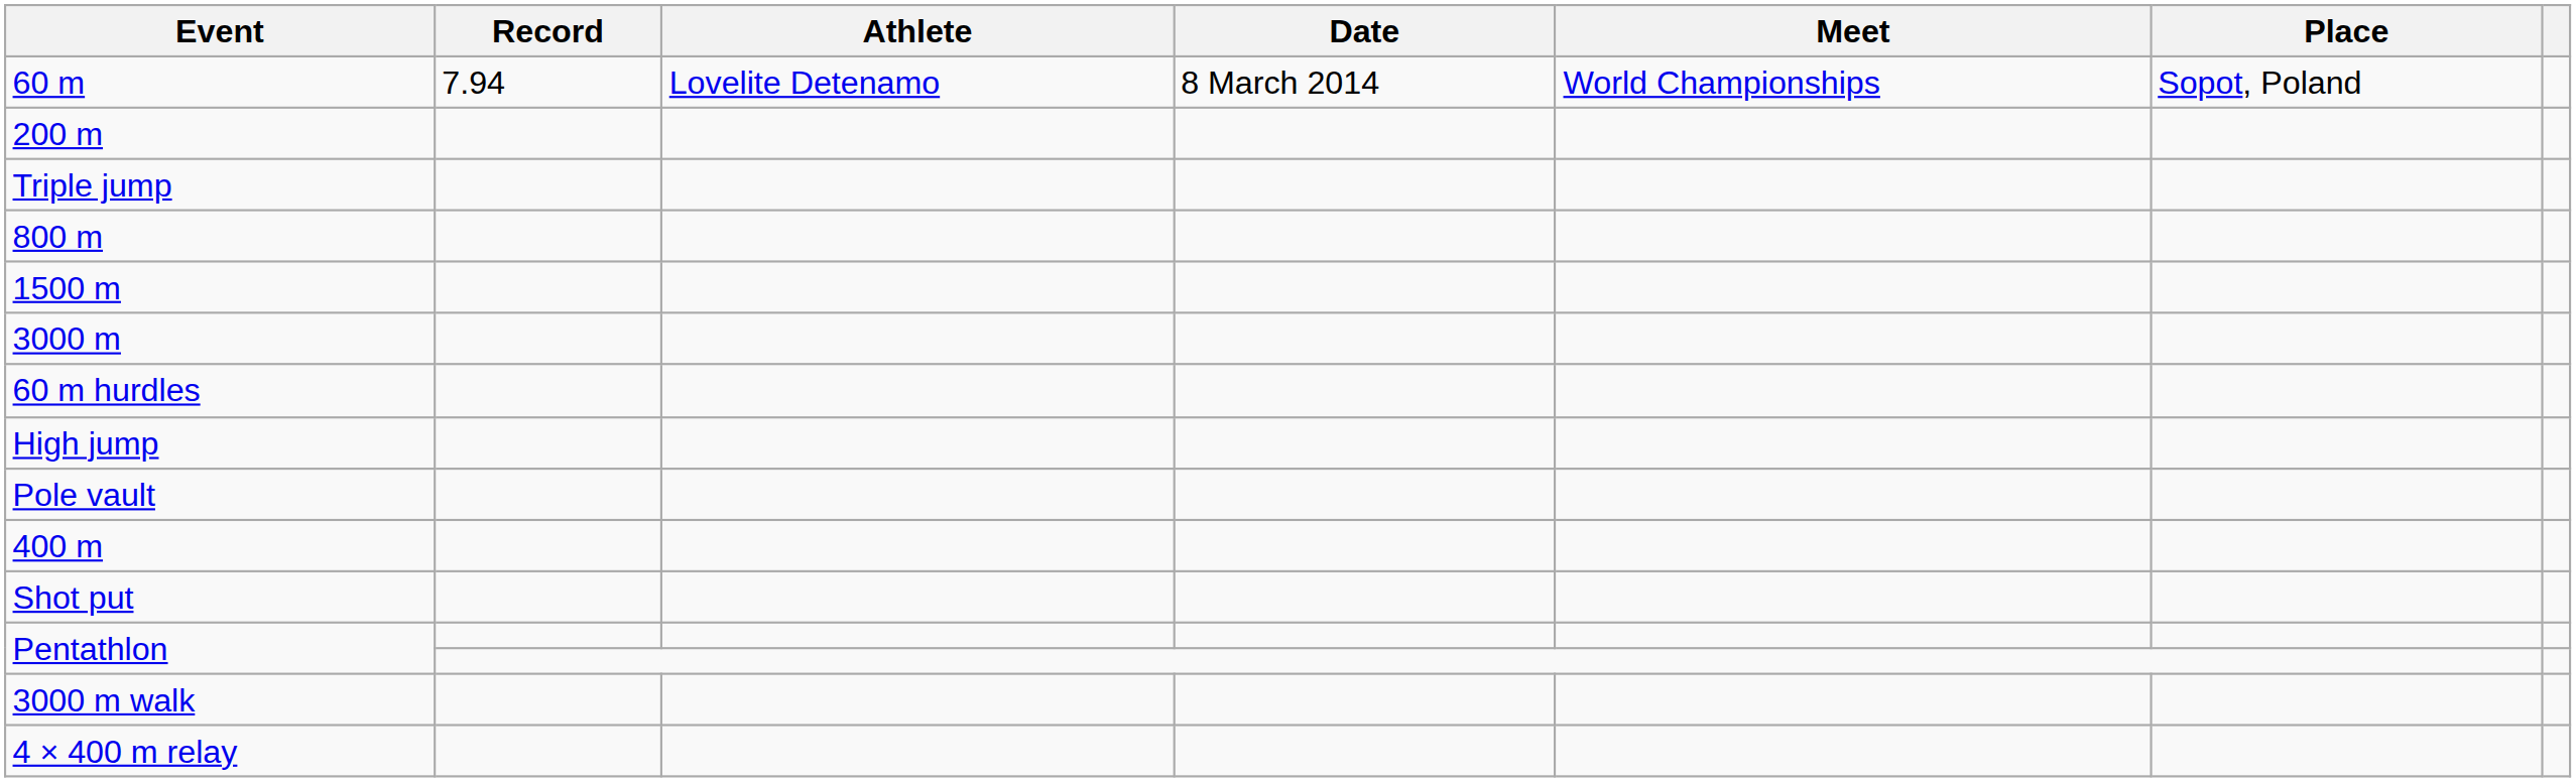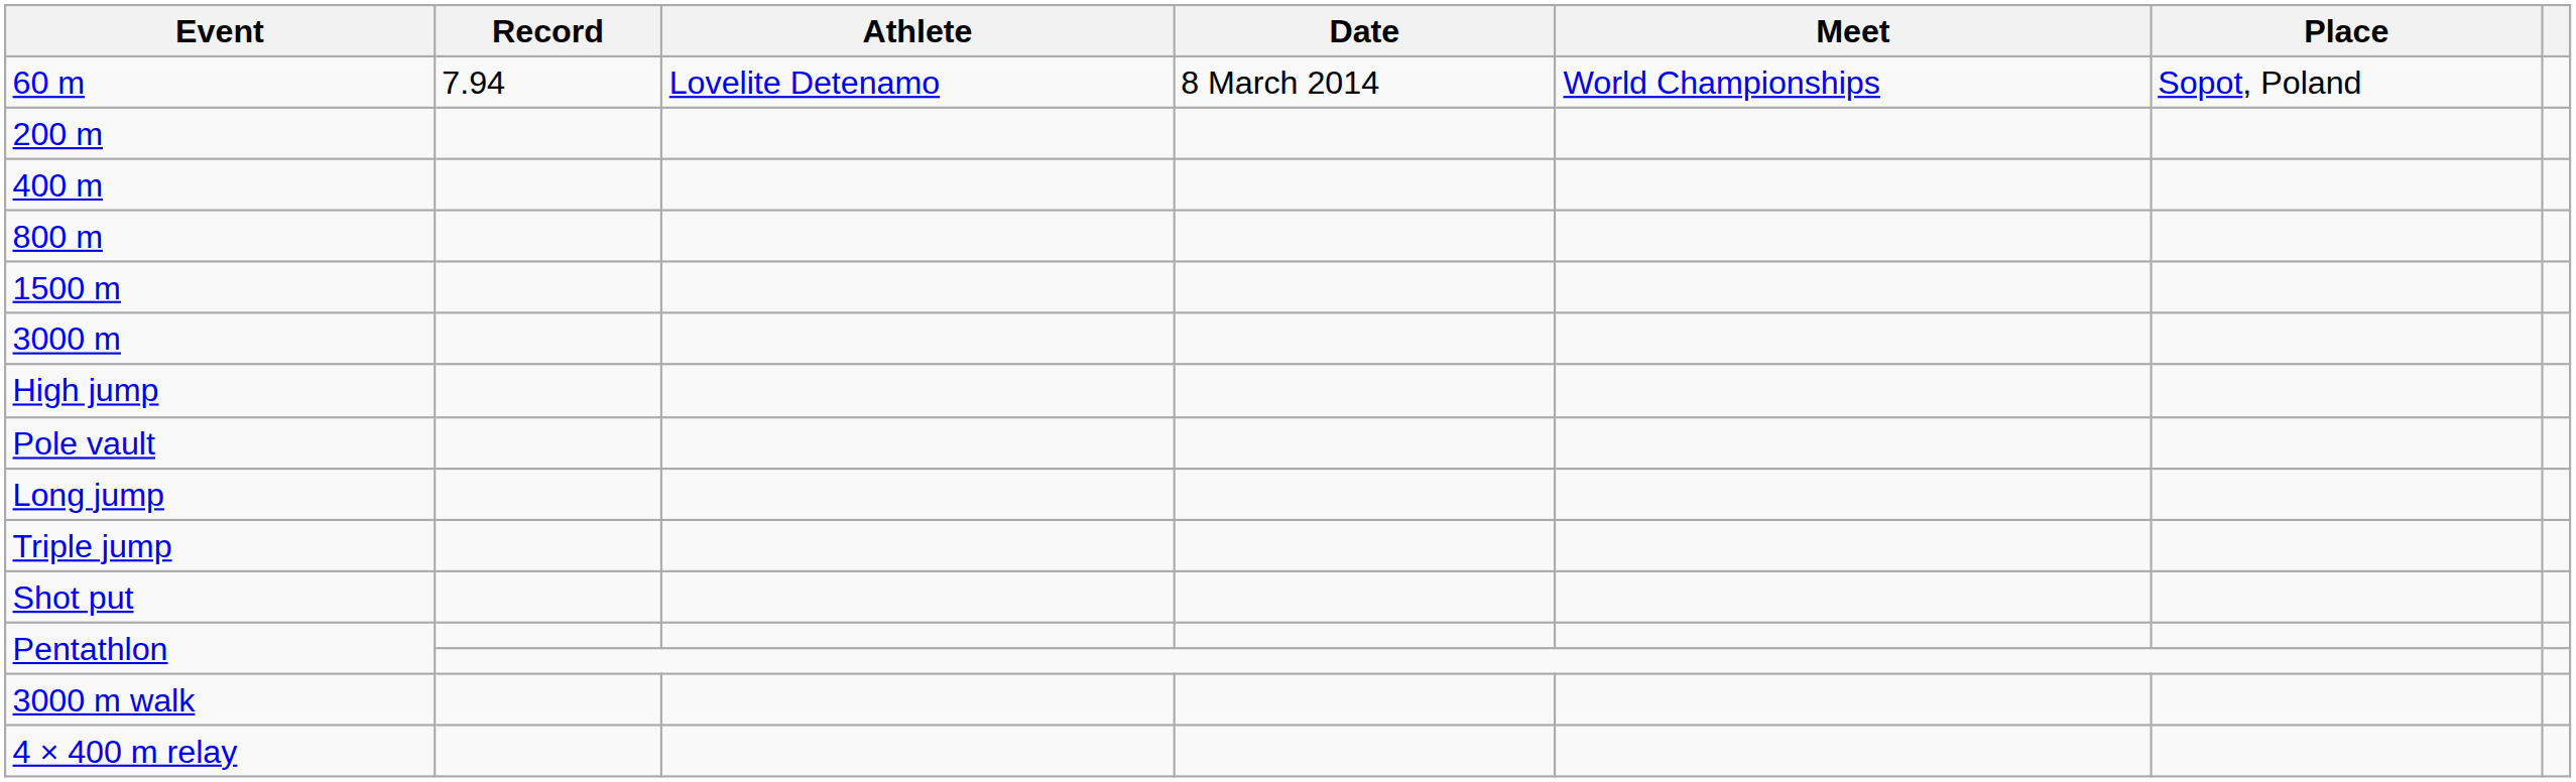rows swapped: 400 m <-> Triple jump
- row: 60 m hurdles
+ row: Long jump
